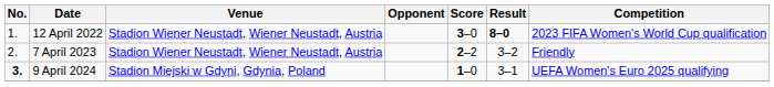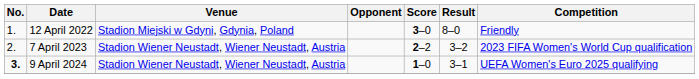12 April 2022 | Venue: Stadion Wiener Neustadt, Wiener Neustadt, Austria -> Stadion Miejski w Gdyni, Gdynia, Poland
12 April 2022 | Result: bold -> normal
12 April 2022 | Competition: 2023 FIFA Women's World Cup qualification -> Friendly
7 April 2023 | Competition: Friendly -> 2023 FIFA Women's World Cup qualification
9 April 2024 | Venue: Stadion Miejski w Gdyni, Gdynia, Poland -> Stadion Wiener Neustadt, Wiener Neustadt, Austria
